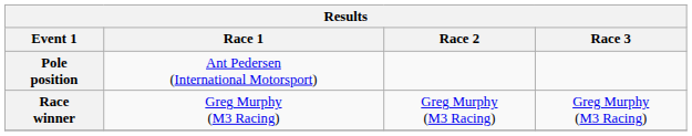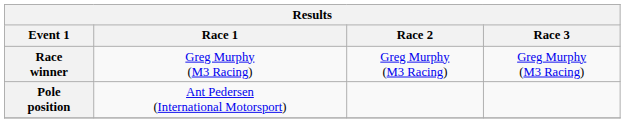rows swapped: Pole position <-> Race winner
